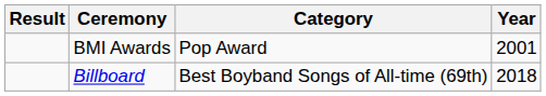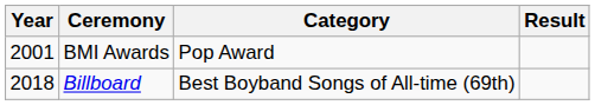columns swapped: Year <-> Result
